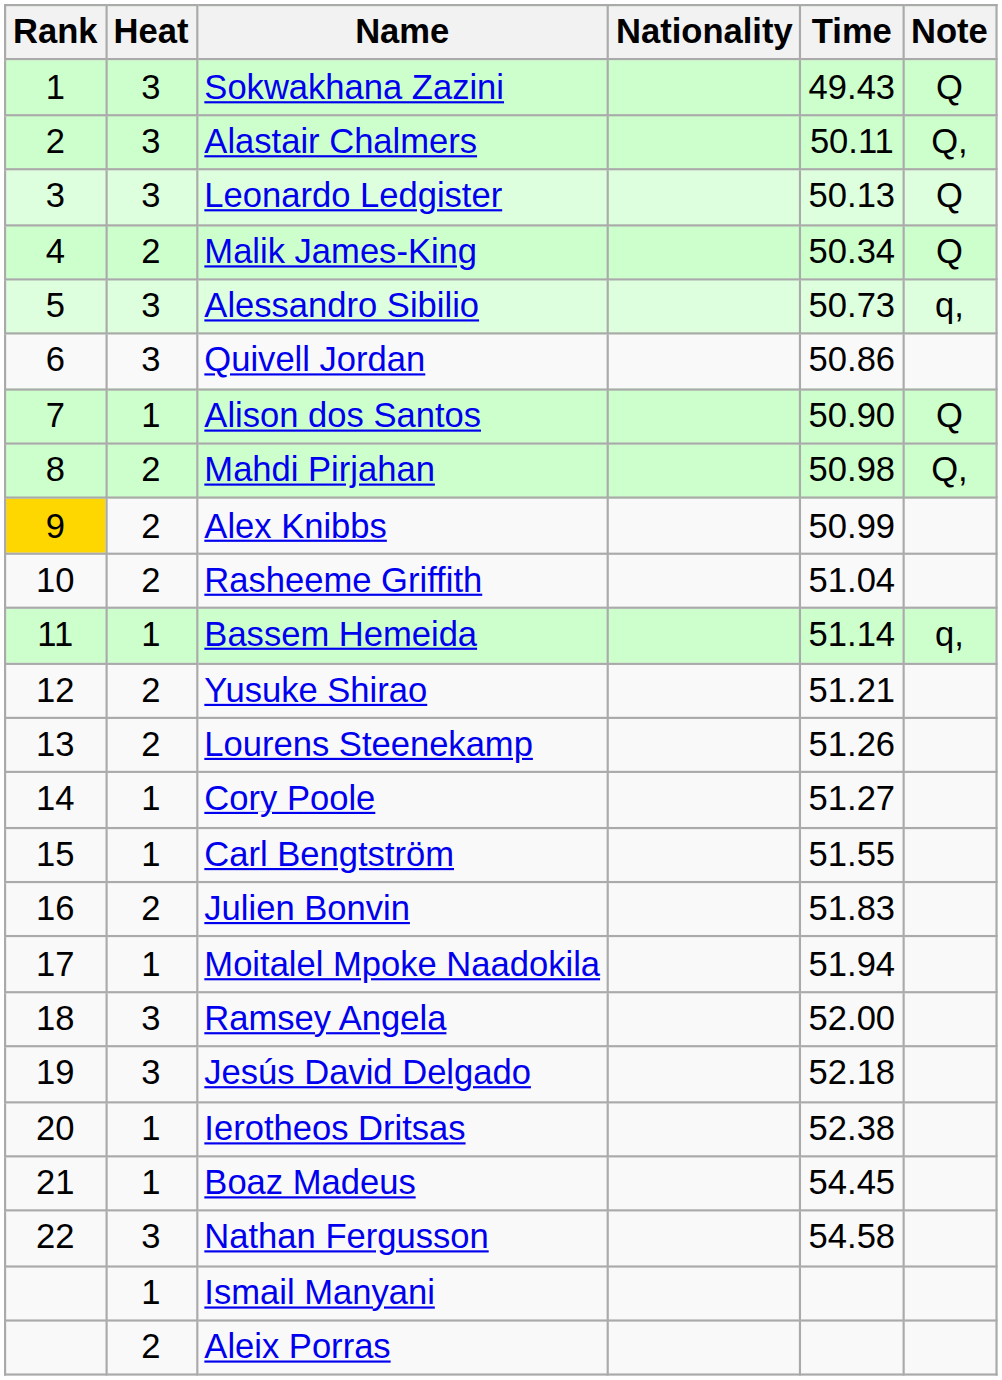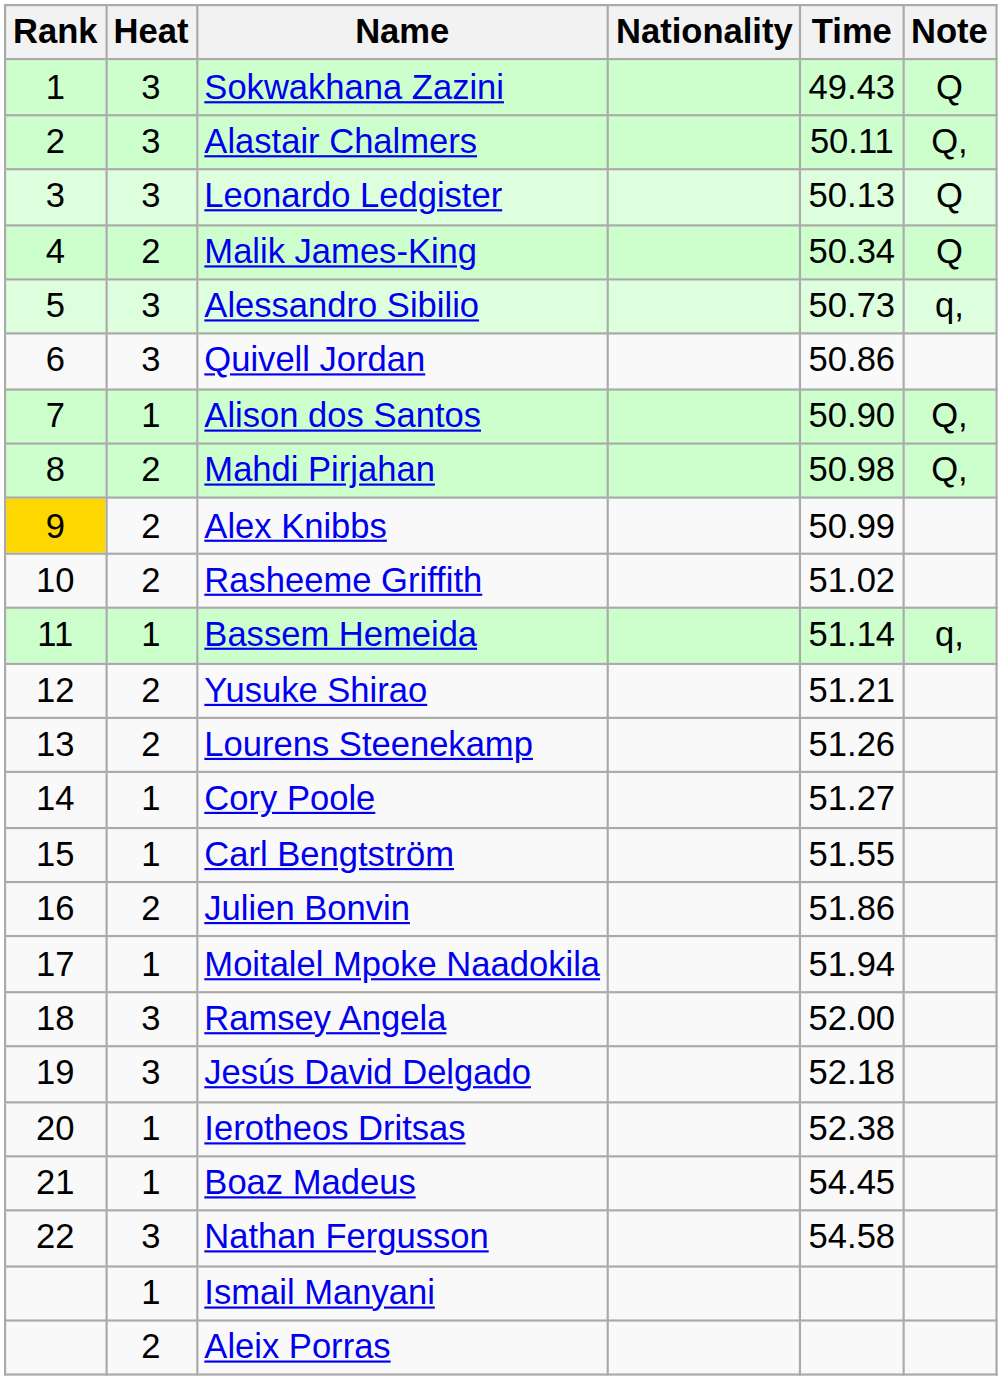Alison dos Santos | Note: Q -> Q,
Rasheeme Griffith | Time: 51.04 -> 51.02
Julien Bonvin | Time: 51.83 -> 51.86
